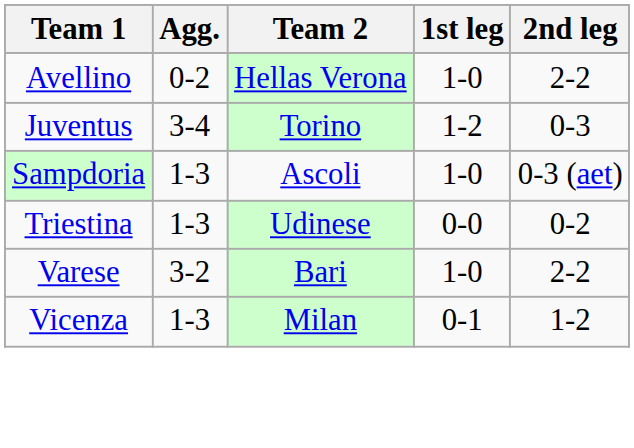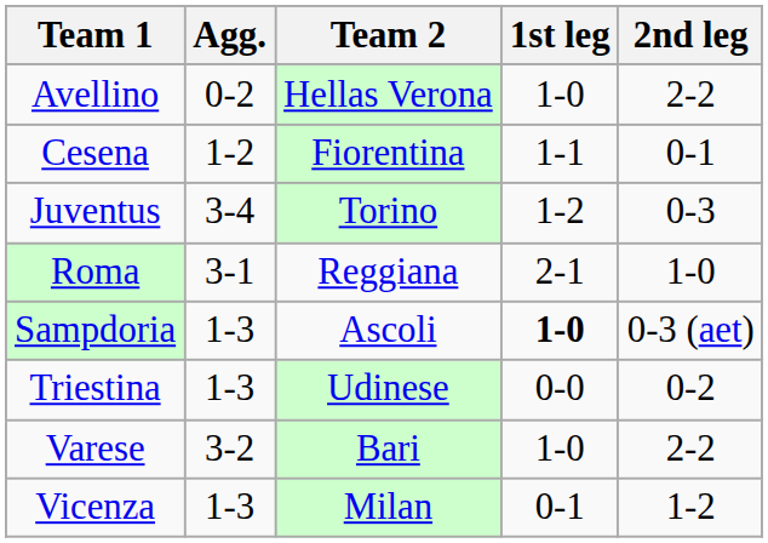+ row: Cesena | 1-2 | Fiorentina | 1-1 | 0-1
+ row: Roma | 3-1 | Reggiana | 2-1 | 1-0
Sampdoria | 1st leg: normal -> bold
